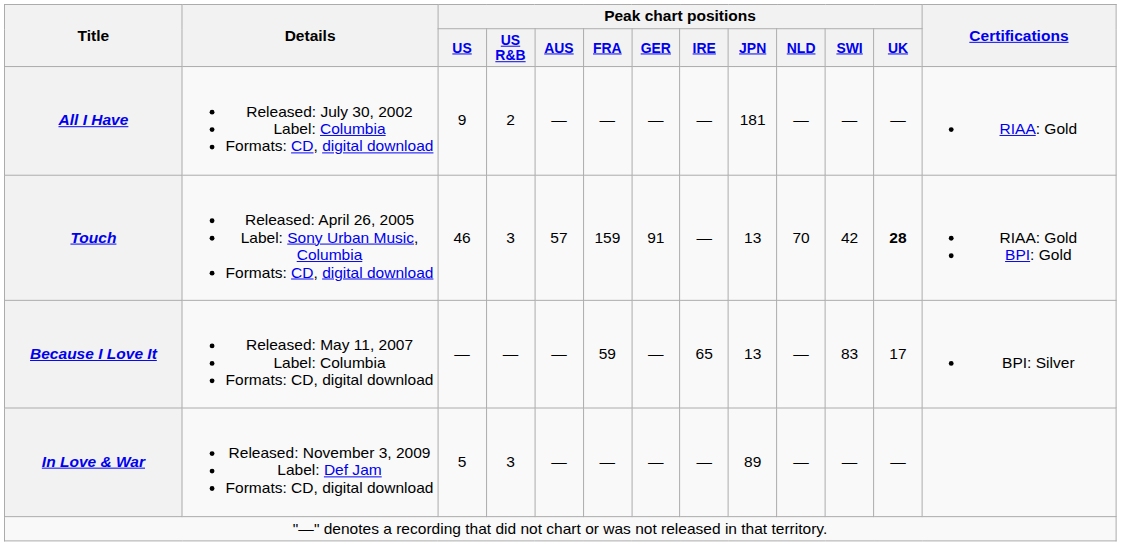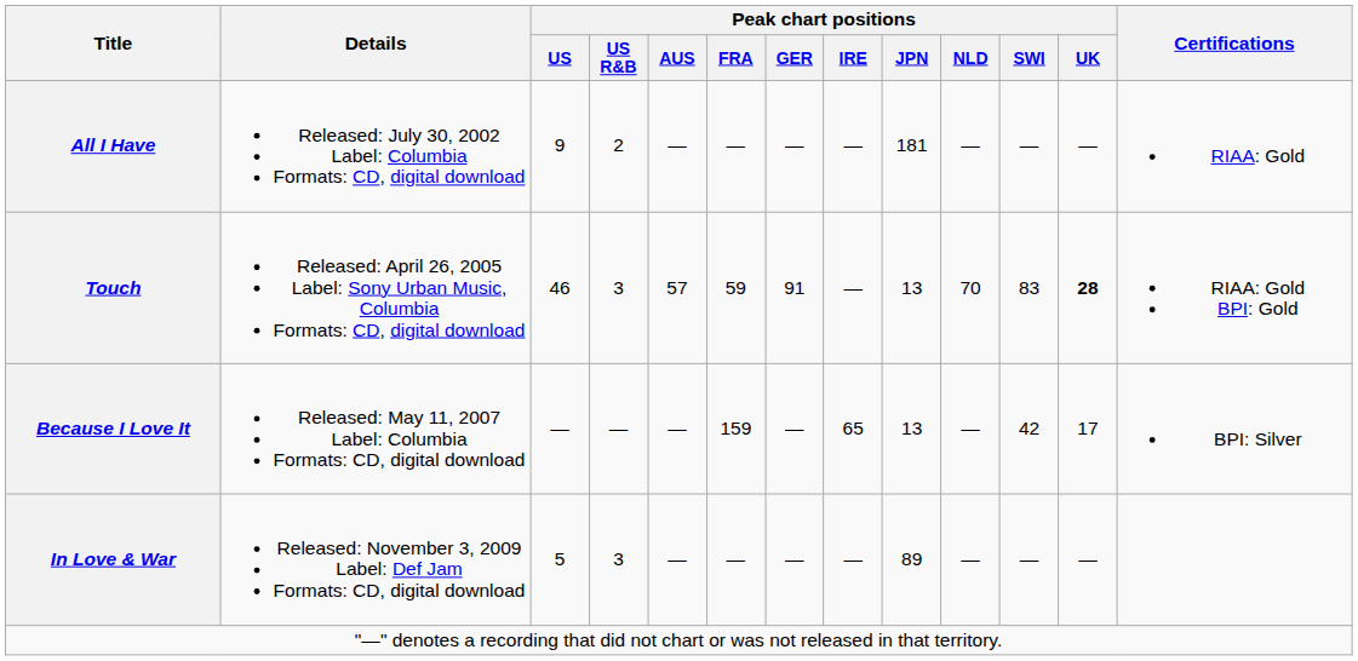Touch | Peak chart positions / FRA: 159 -> 59
Touch | Peak chart positions / SWI: 42 -> 83
Because I Love It | Peak chart positions / FRA: 59 -> 159
Because I Love It | Peak chart positions / SWI: 83 -> 42
